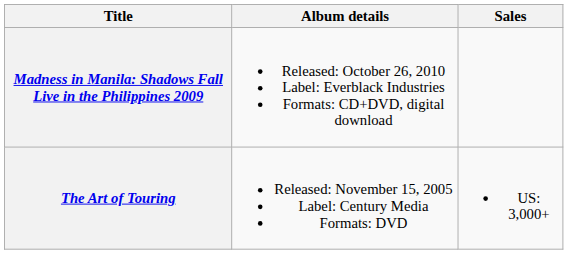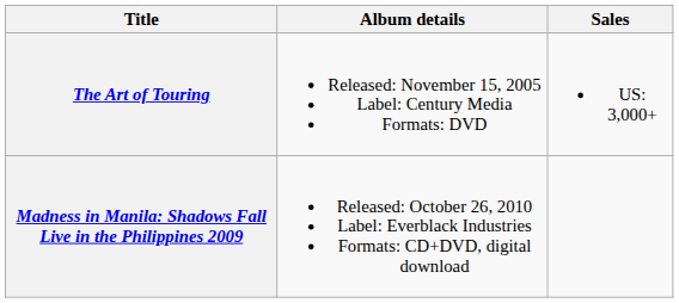rows swapped: The Art of Touring <-> Madness in Manila: Shadows Fall Live in the Philippines 2009
